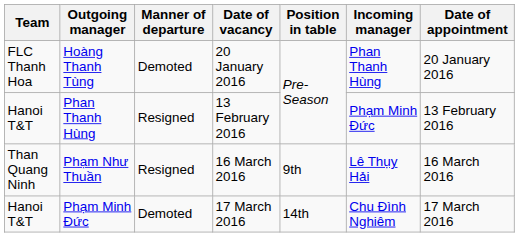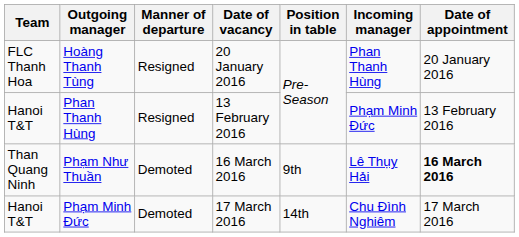Hoàng Thanh Tùng | Manner of departure: Demoted -> Resigned
Phạm Như Thuần | Manner of departure: Resigned -> Demoted
Phạm Như Thuần | Date of appointment: normal -> bold
